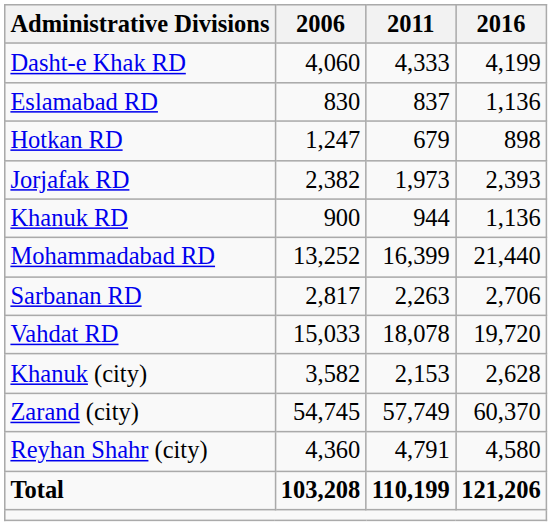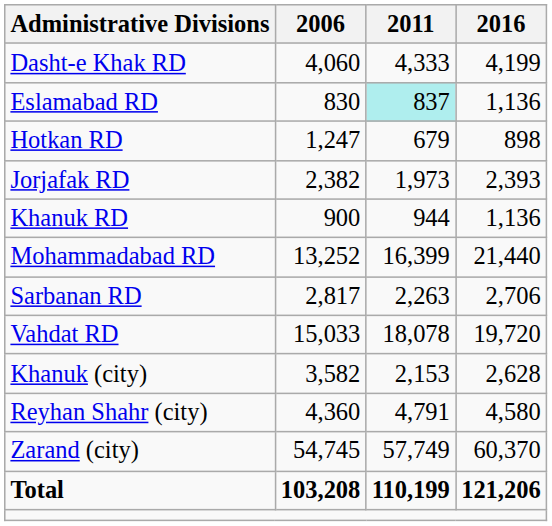Eslamabad RD | 2011: no background -> paleturquoise background
rows swapped: Reyhan Shahr (city) <-> Zarand (city)
